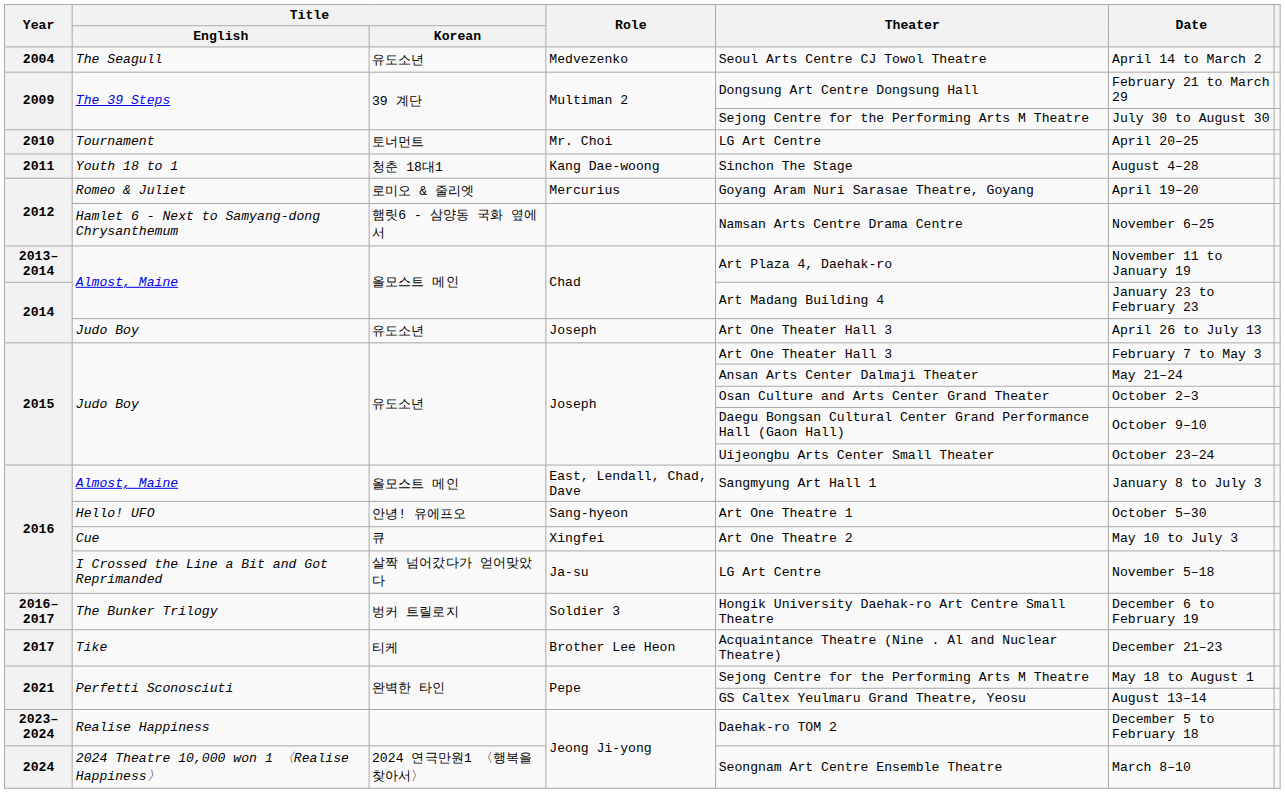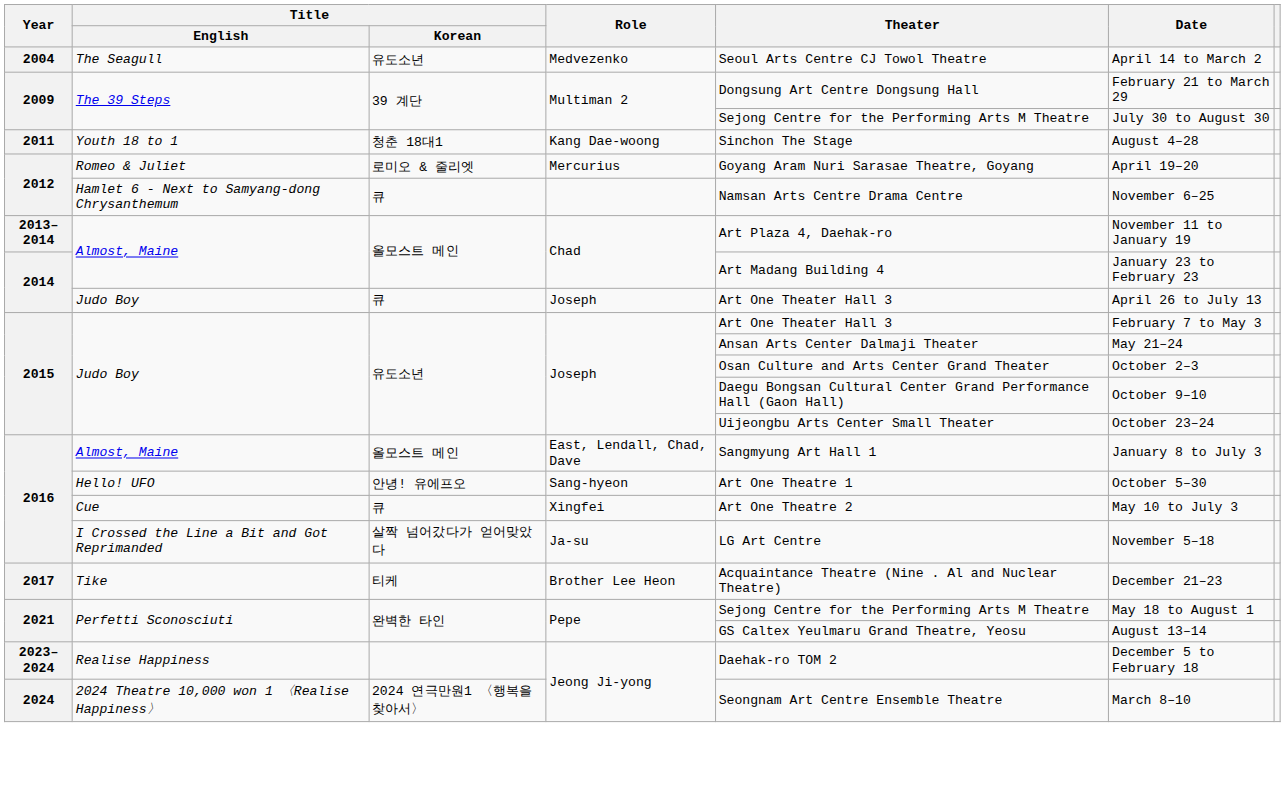- row: 2010 | Tournament | 토너먼트 | Mr. Choi | LG Art Centre | April 20–25
Hamlet 6 - Next to Samyang-dong Chrysanthemum | Title / Korean: 햄릿6 - 삼양동 국화 옆에서 -> 큐
2014 / Judo Boy | Title / Korean: 유도소년 -> 큐
- row: 2016–2017 | The Bunker Trilogy | 벙커 트릴로지 | Soldier 3 | Hongik University Daehak-ro Art Centre Small Theatre | December 6 to February 19
